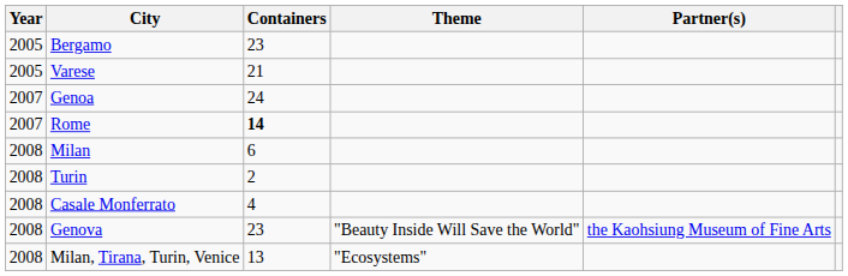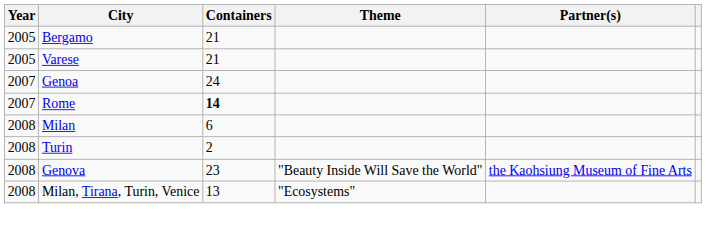Bergamo | Containers: 23 -> 21
- row: 2008 | Casale Monferrato | 4
